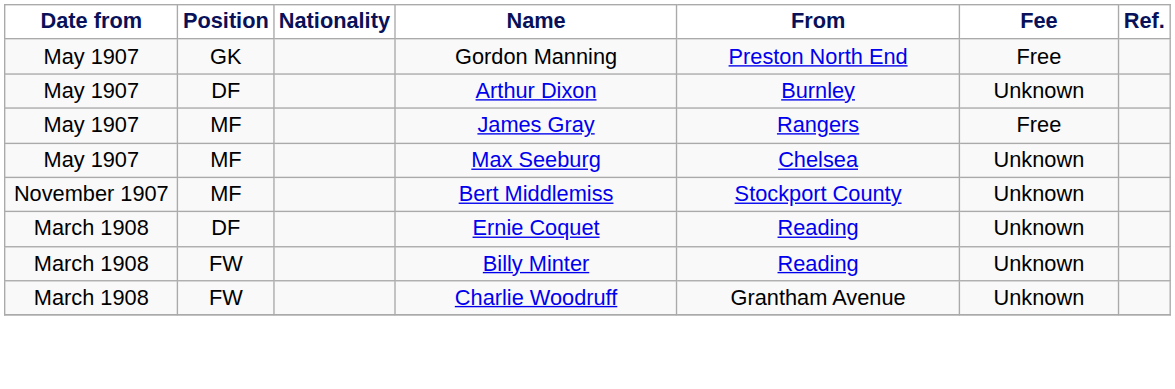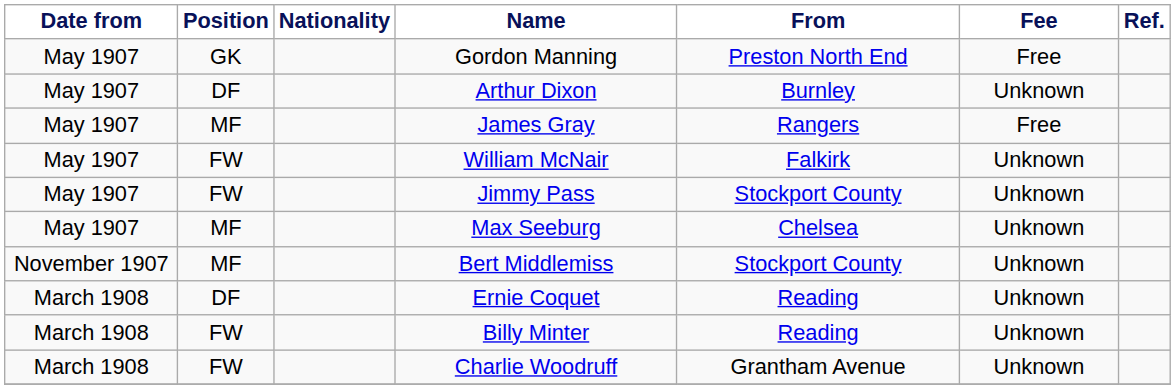+ row: May 1907 | FW | William McNair | Falkirk | Unknown
+ row: May 1907 | FW | Jimmy Pass | Stockport County | Unknown
